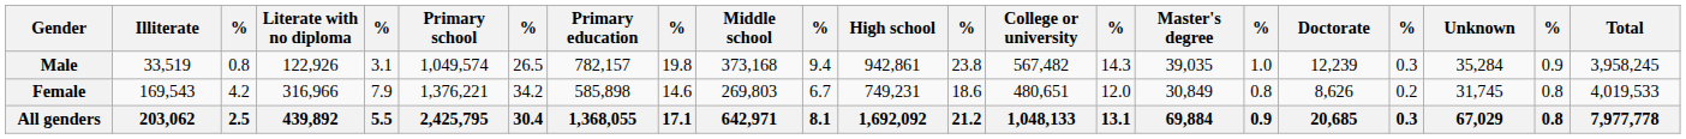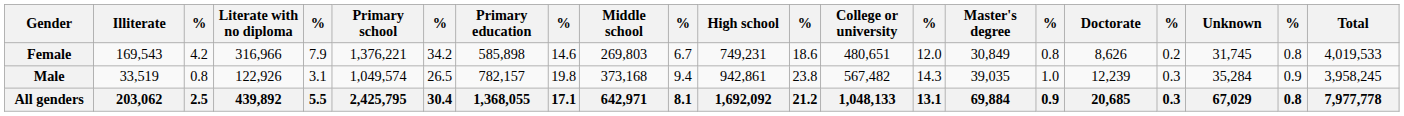rows swapped: Male <-> Female
